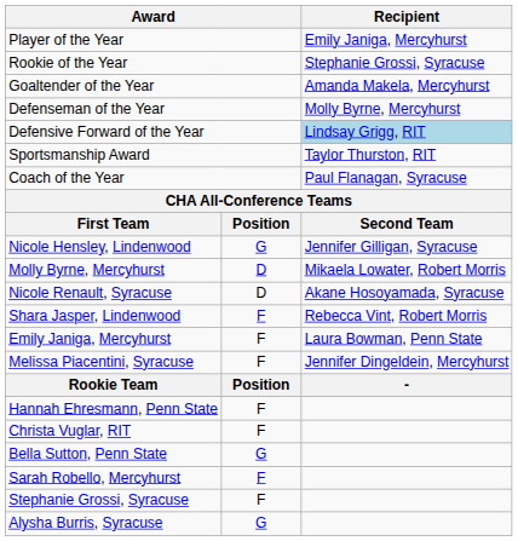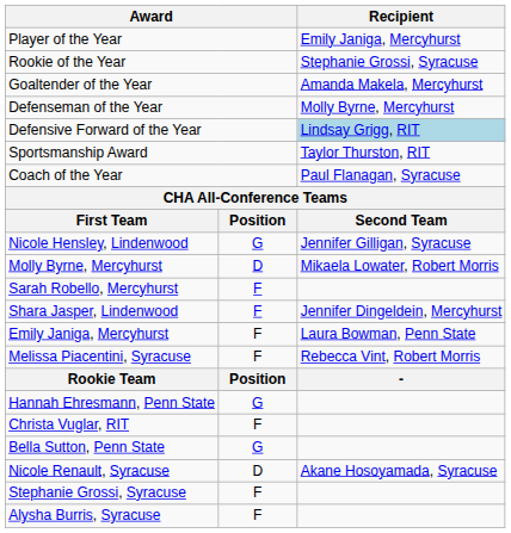rows swapped: Nicole Renault, Syracuse <-> Sarah Robello, Mercyhurst
Shara Jasper, Lindenwood | Recipient: Rebecca Vint, Robert Morris -> Jennifer Dingeldein, Mercyhurst
Melissa Piacentini, Syracuse | Recipient: Jennifer Dingeldein, Mercyhurst -> Rebecca Vint, Robert Morris
Hannah Ehresmann, Penn State | column 2: F -> G
Alysha Burris, Syracuse | column 2: G -> F
